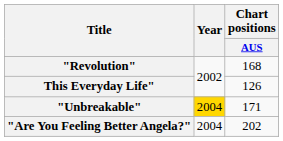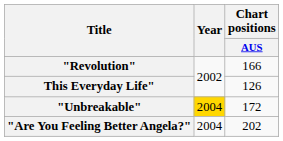"Revolution" | Chart positions / AUS: 168 -> 166
"Unbreakable" | Chart positions / AUS: 171 -> 172
